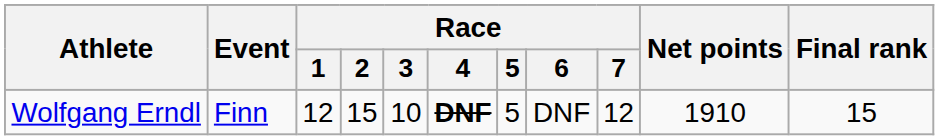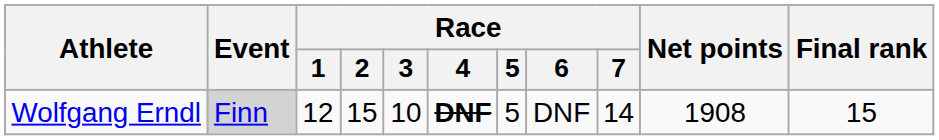Wolfgang Erndl | Event: no background -> lightgrey background
Wolfgang Erndl | Race / 7: 12 -> 14
Wolfgang Erndl | Net points: 1910 -> 1908
